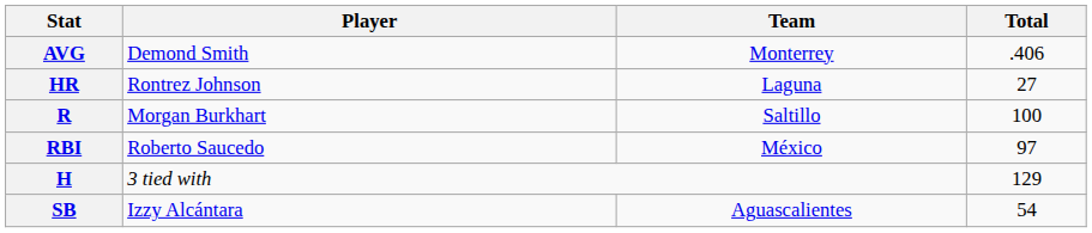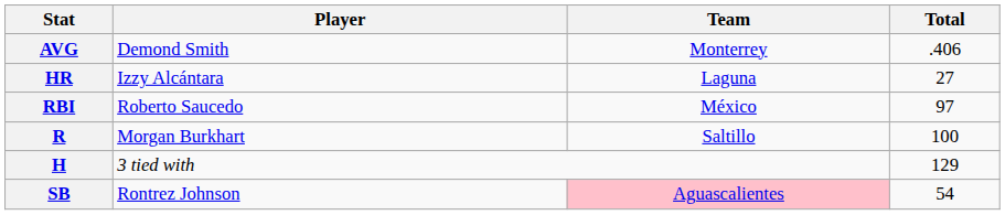HR | Player: Rontrez Johnson -> Izzy Alcántara
rows swapped: RBI <-> R
SB | Player: Izzy Alcántara -> Rontrez Johnson
SB | Team: no background -> pink background
